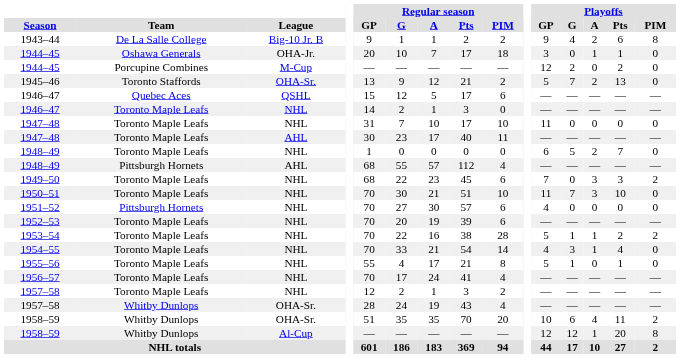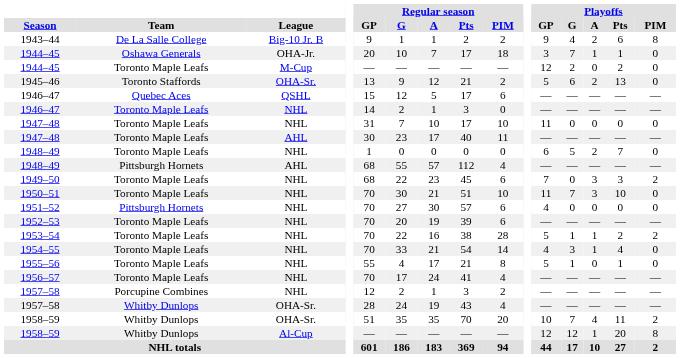1944–45 / OHA-Jr. | Playoffs / G: 0 -> 7
1944–45 / M-Cup | Team: Porcupine Combines -> Toronto Maple Leafs
1945–46 | Playoffs / G: 7 -> 6
1957–58 / NHL | Team: Toronto Maple Leafs -> Porcupine Combines
1958–59 / OHA-Sr. | Playoffs / G: 6 -> 7
